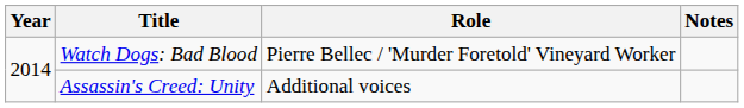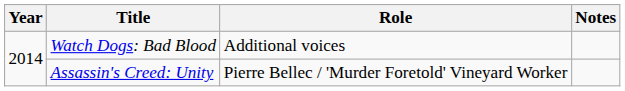Watch Dogs: Bad Blood | Role: Pierre Bellec / 'Murder Foretold' Vineyard Worker -> Additional voices
Assassin's Creed: Unity | Role: Additional voices -> Pierre Bellec / 'Murder Foretold' Vineyard Worker
